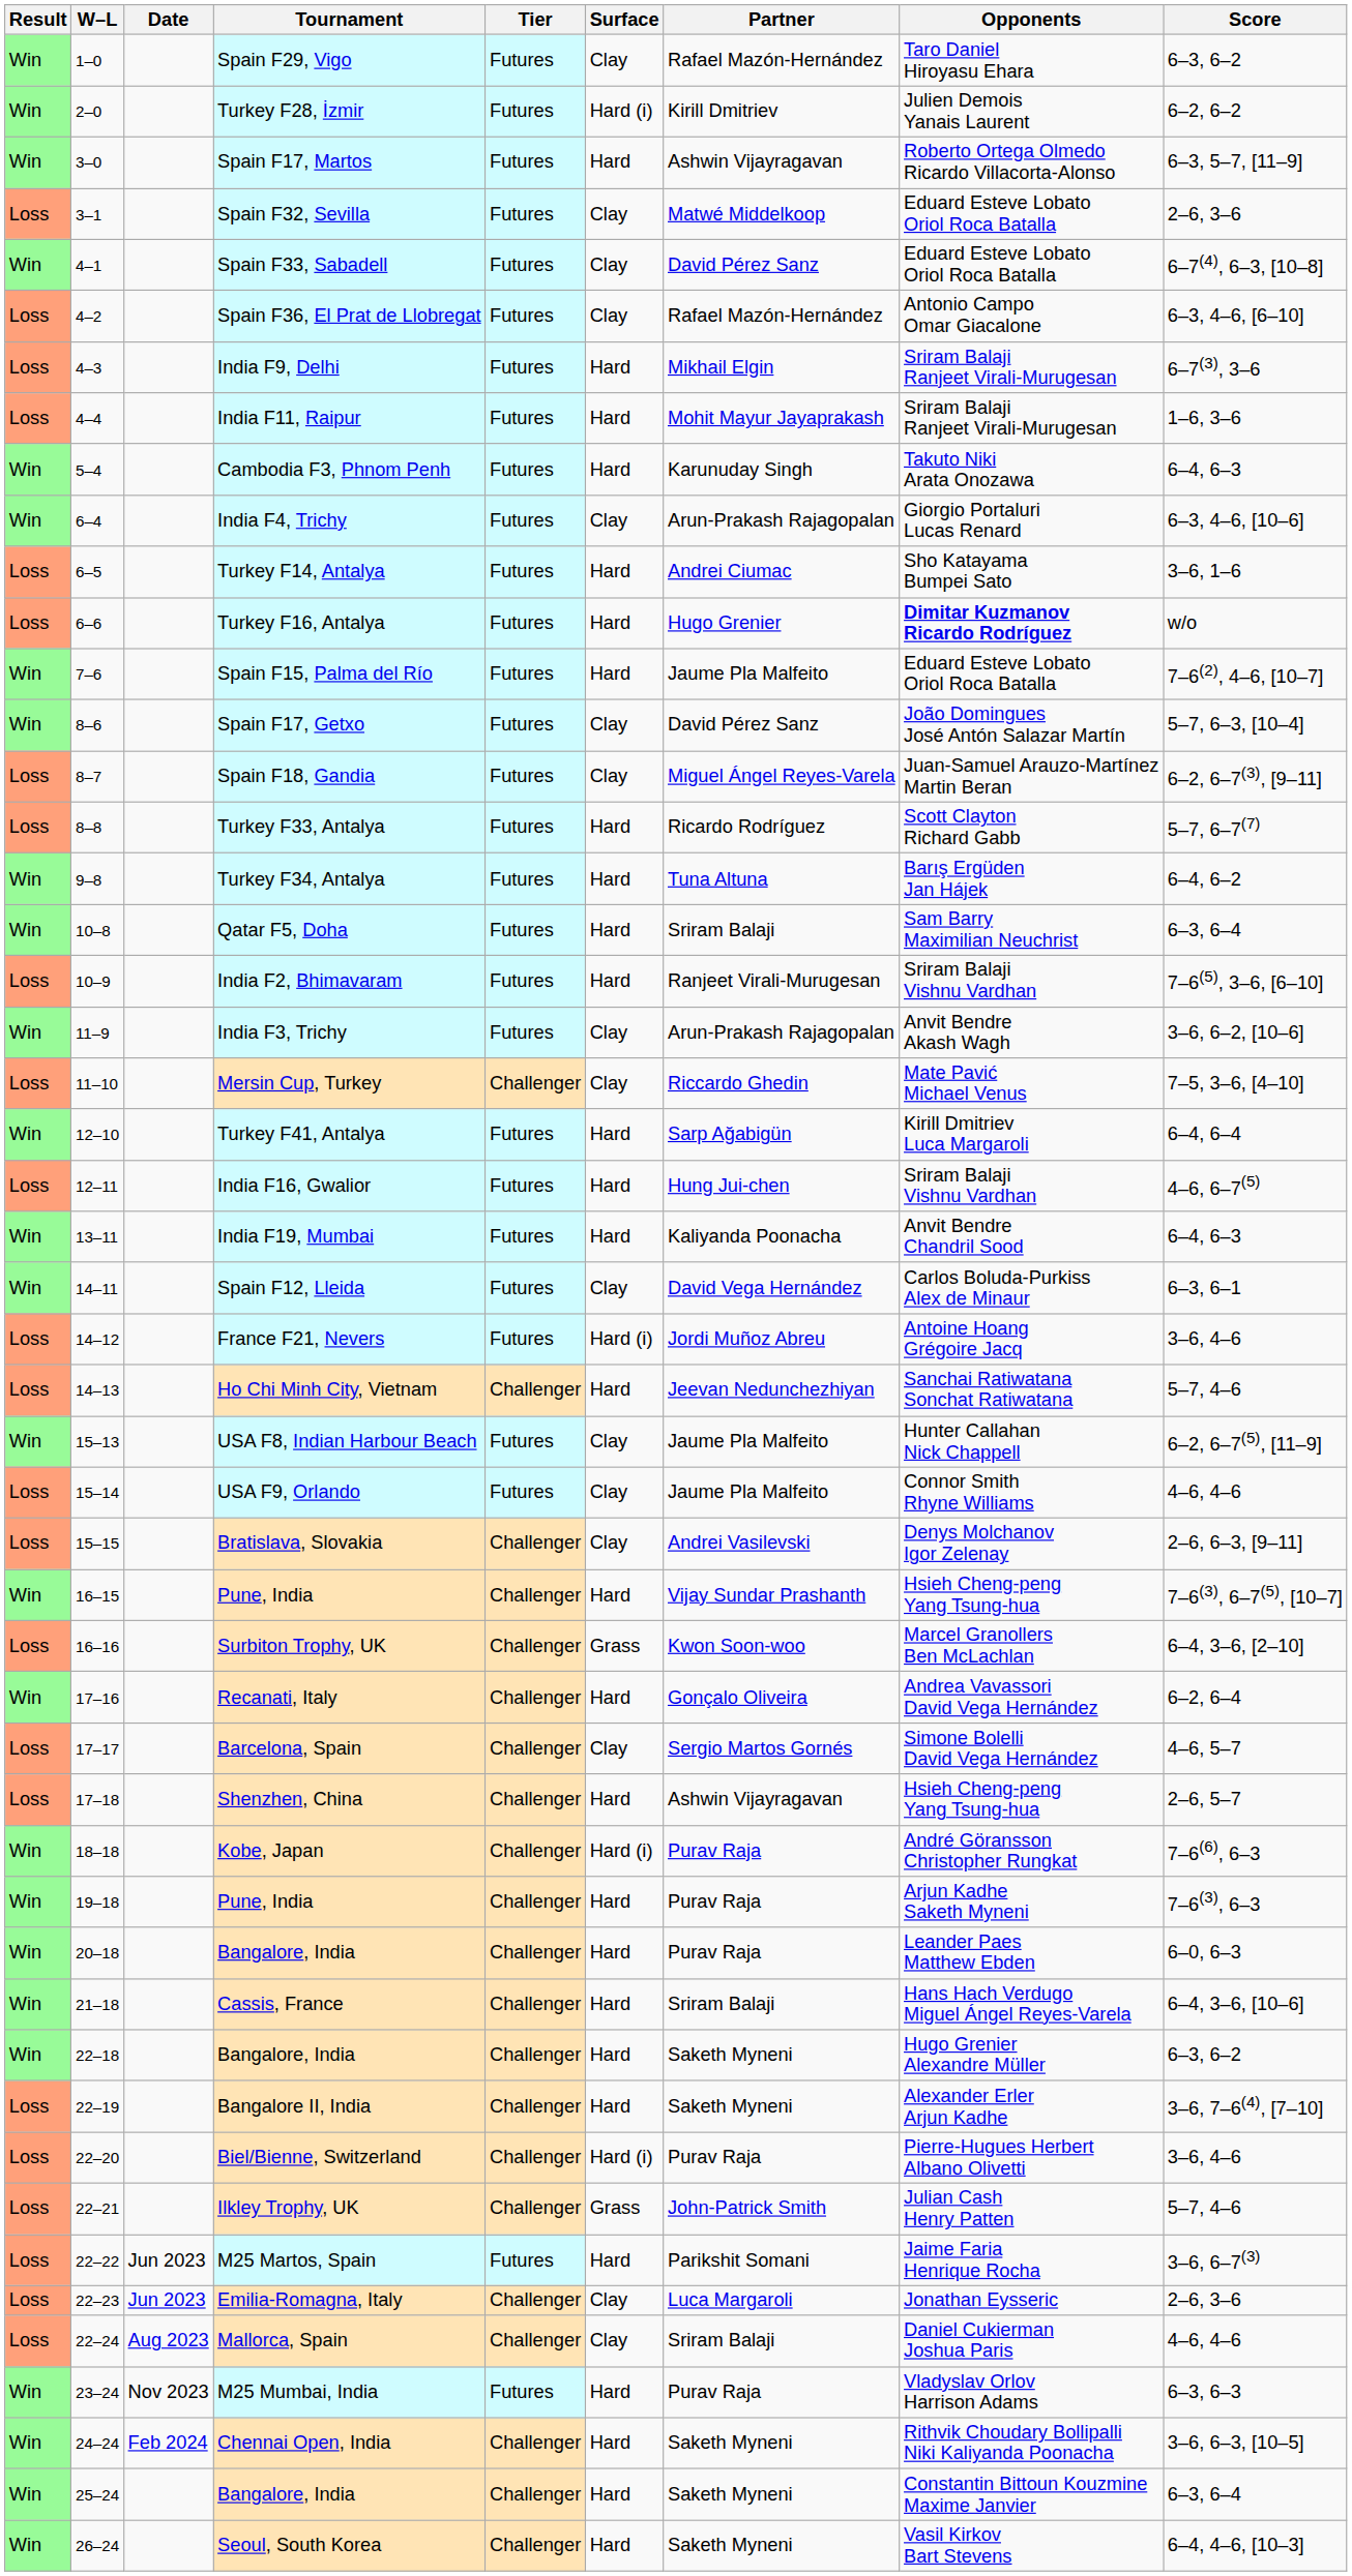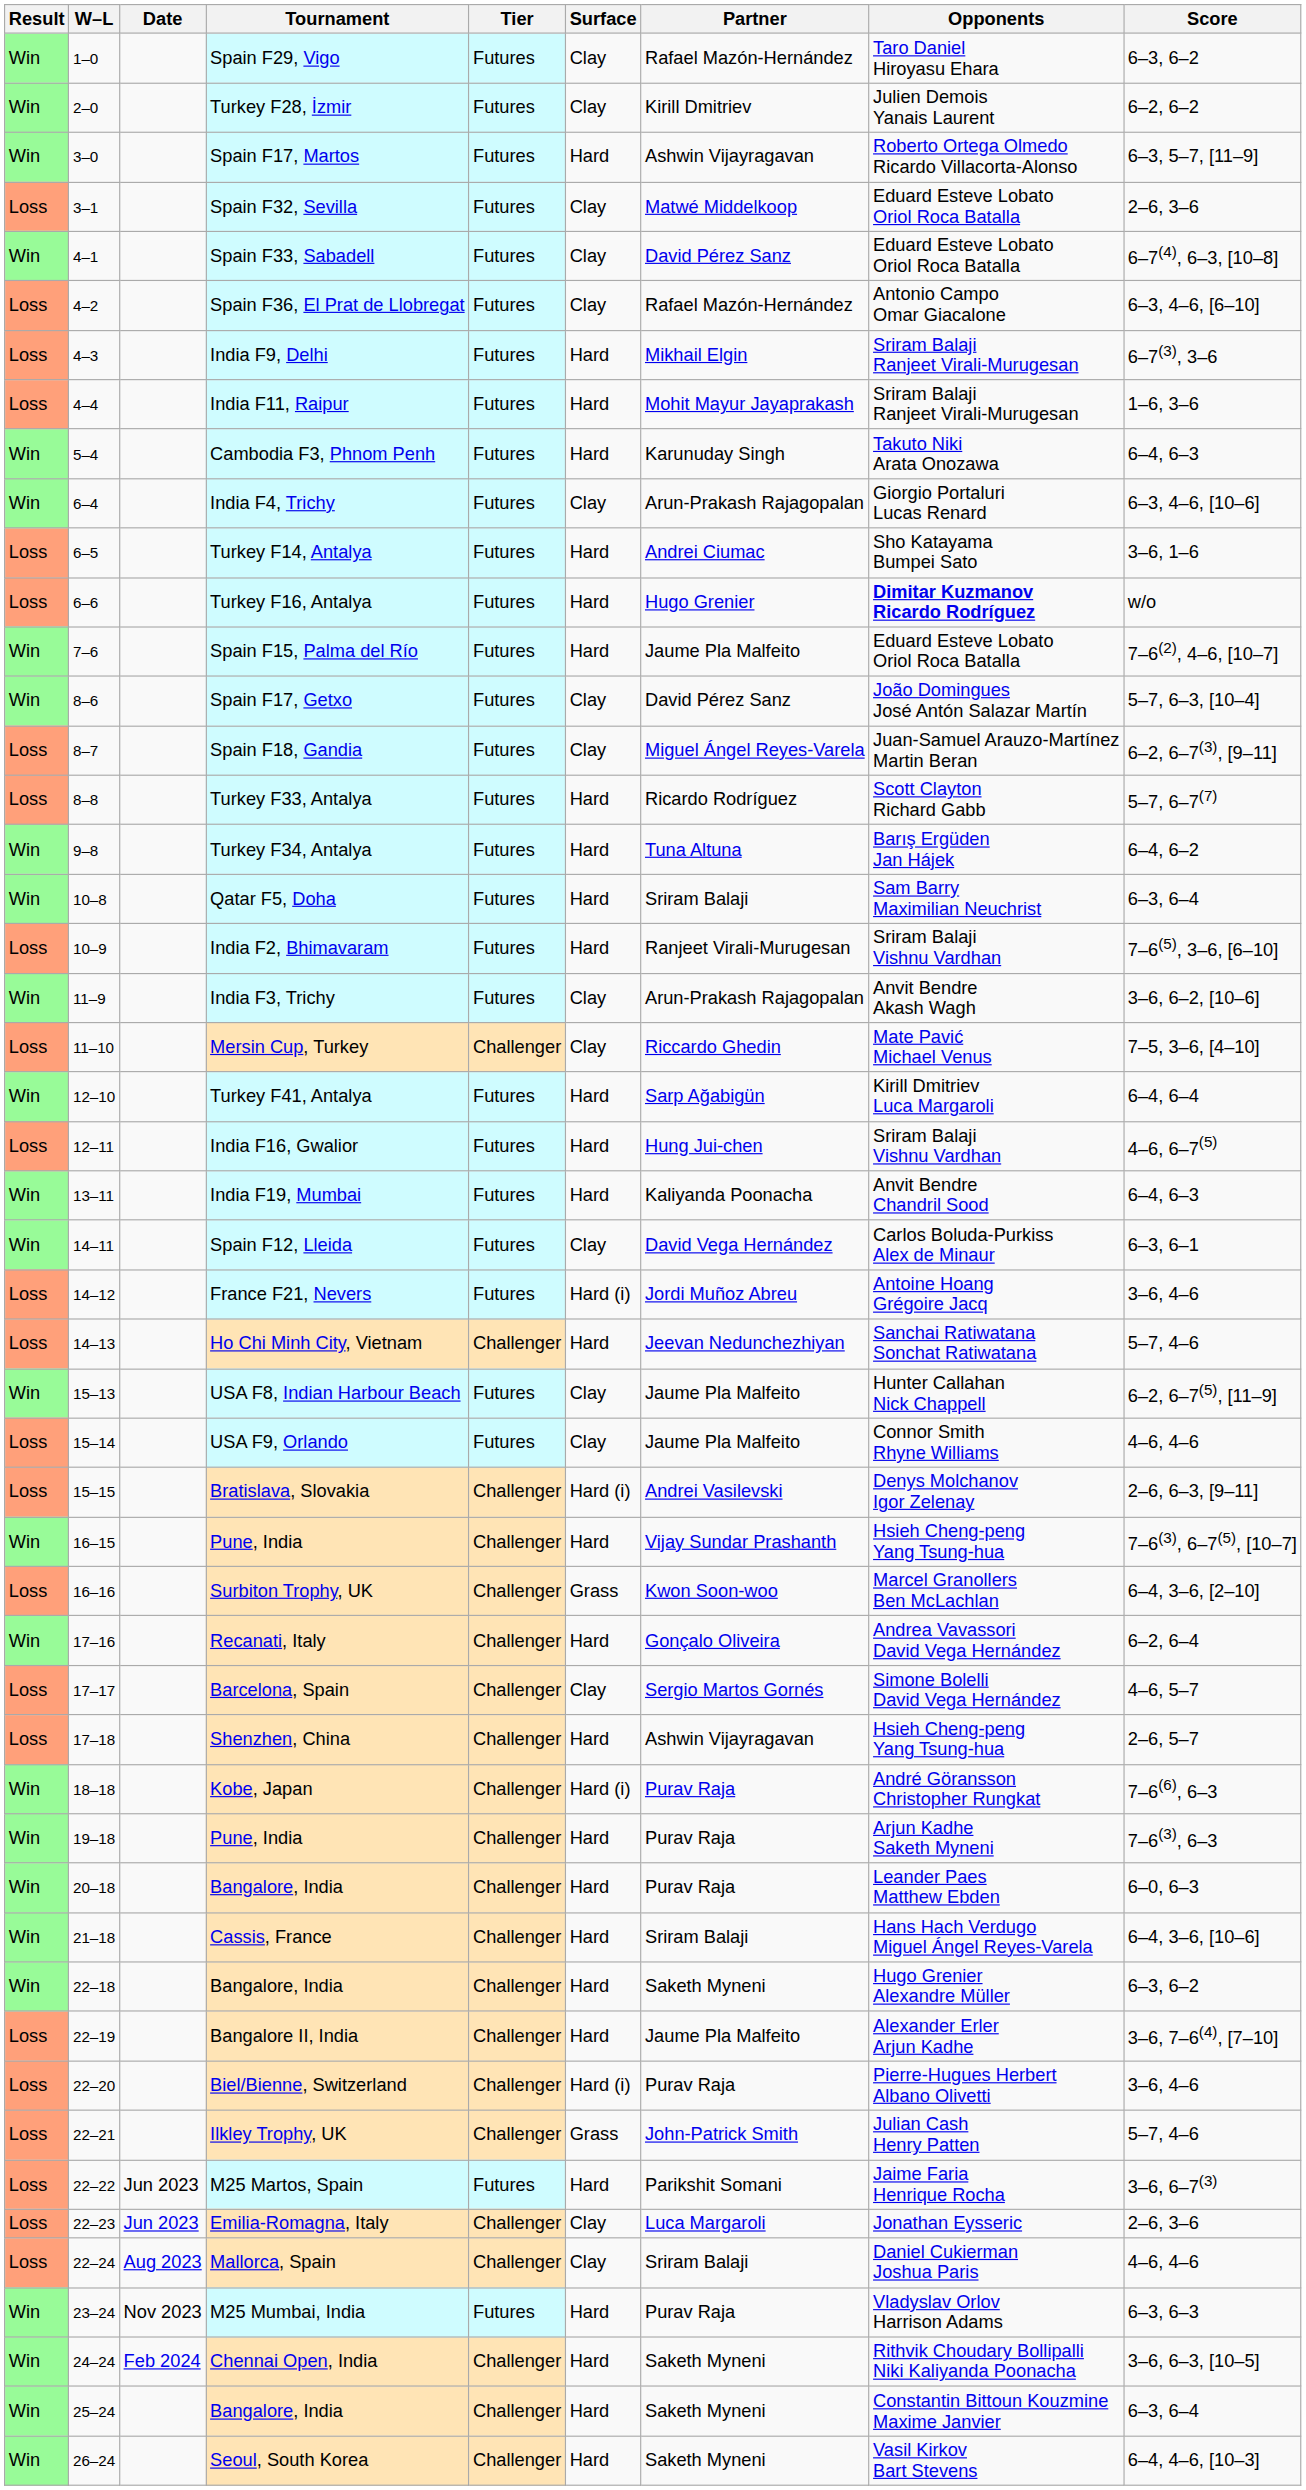Turkey F28, İzmir | Surface: Hard (i) -> Clay
Bratislava, Slovakia | Surface: Clay -> Hard (i)
Bangalore II, India | Partner: Saketh Myneni -> Jaume Pla Malfeito
